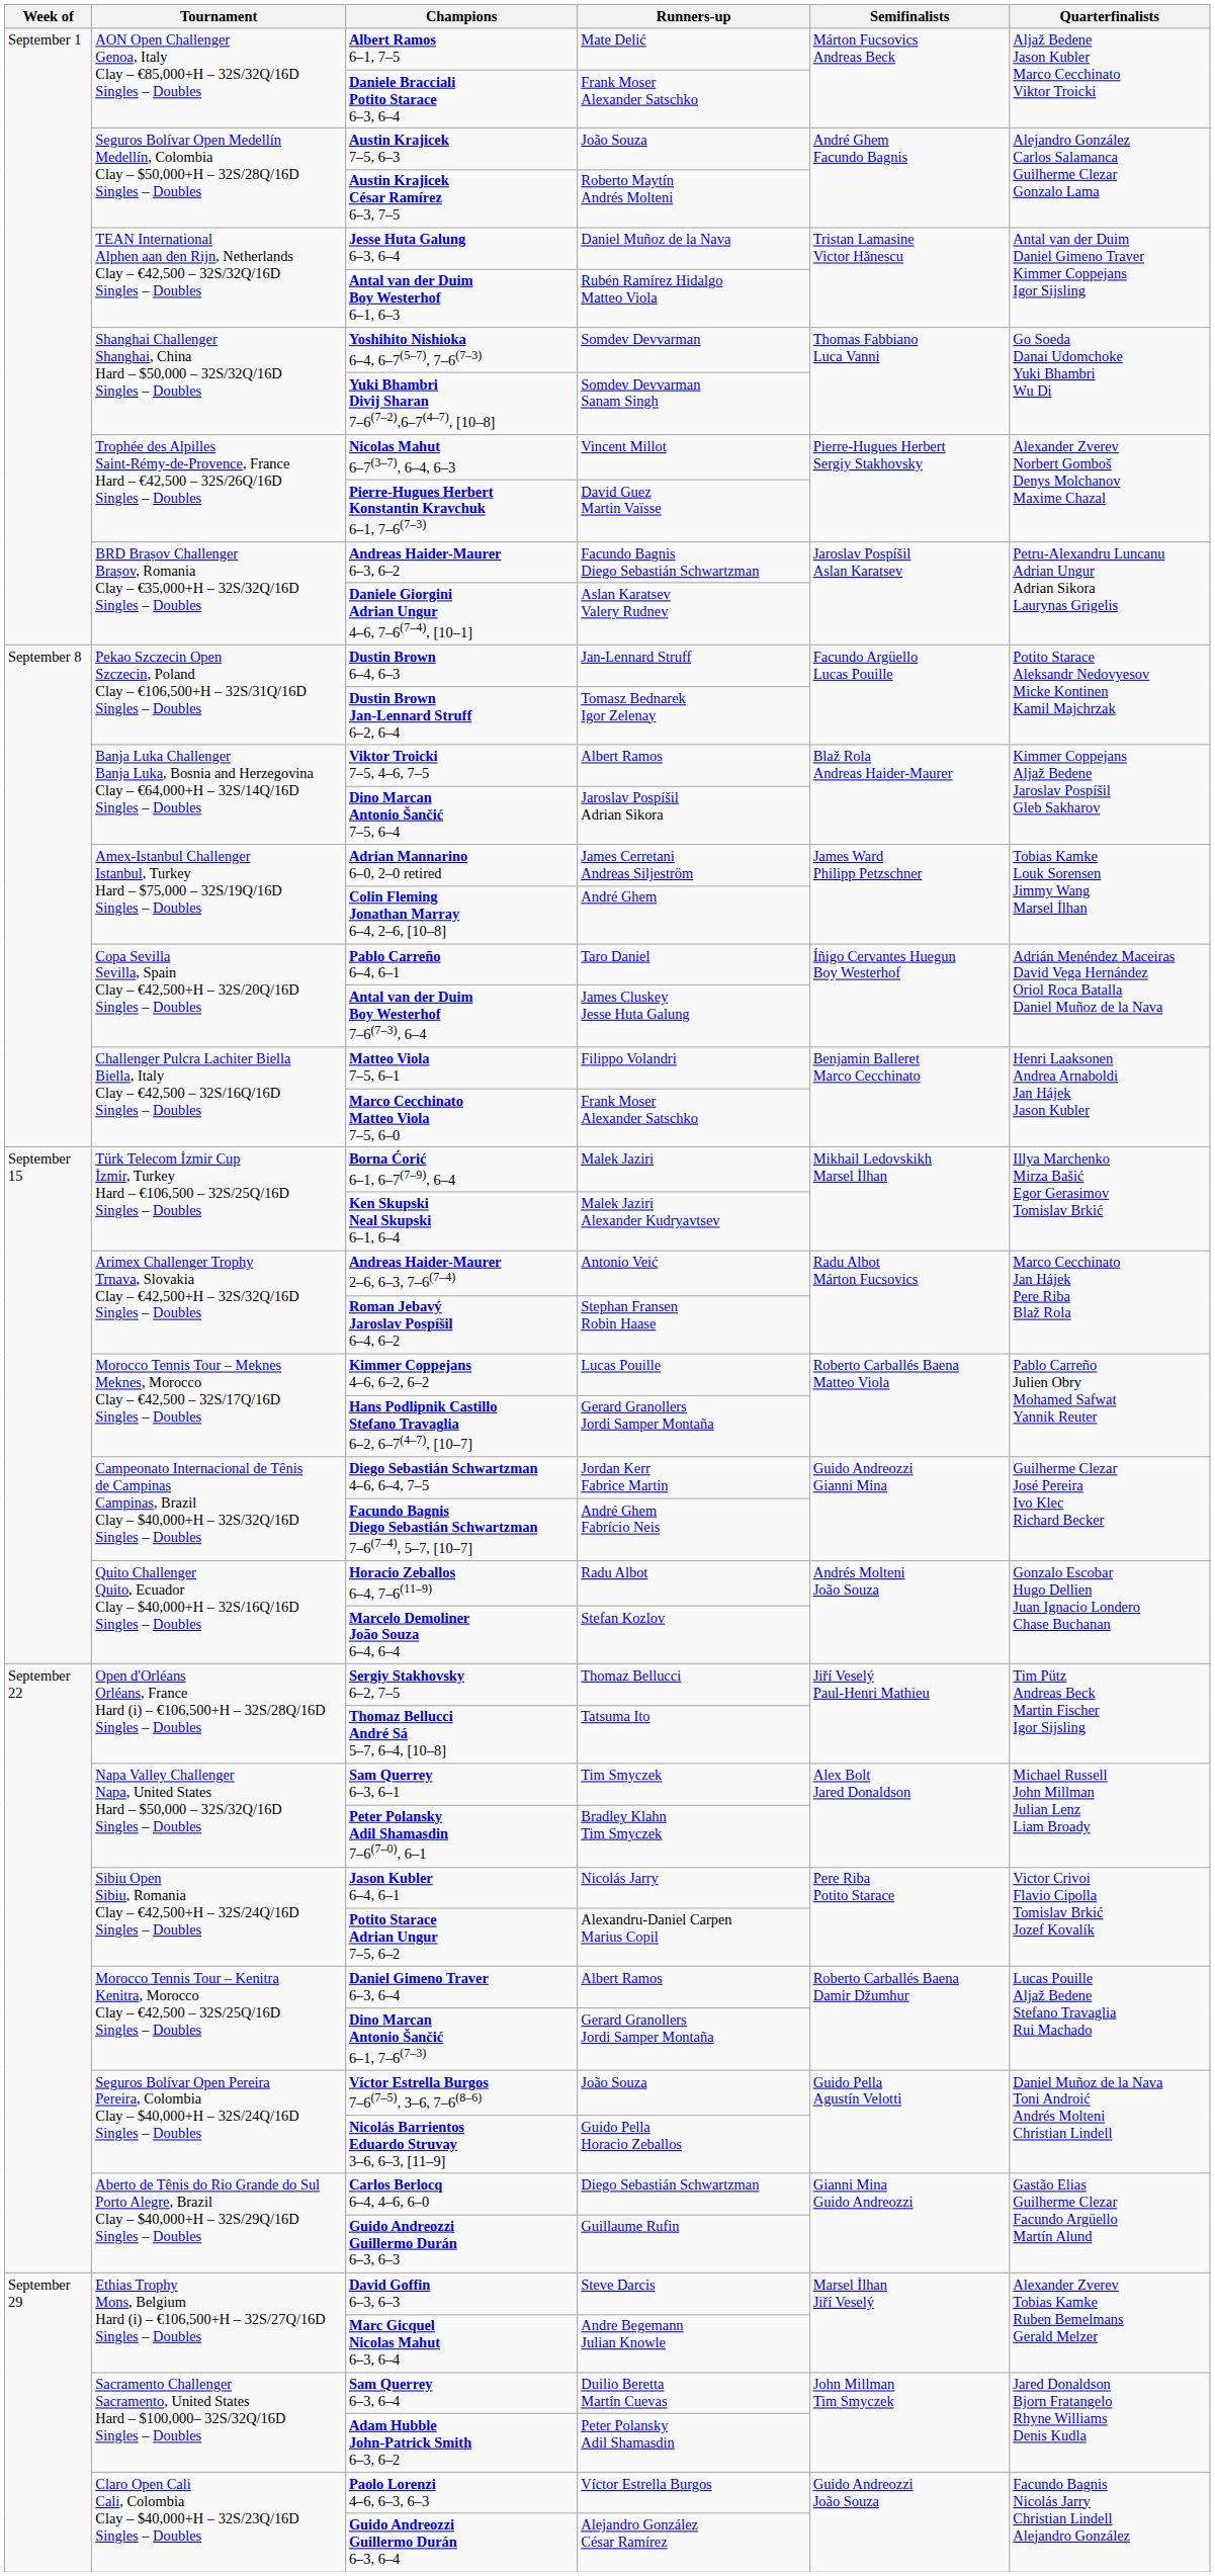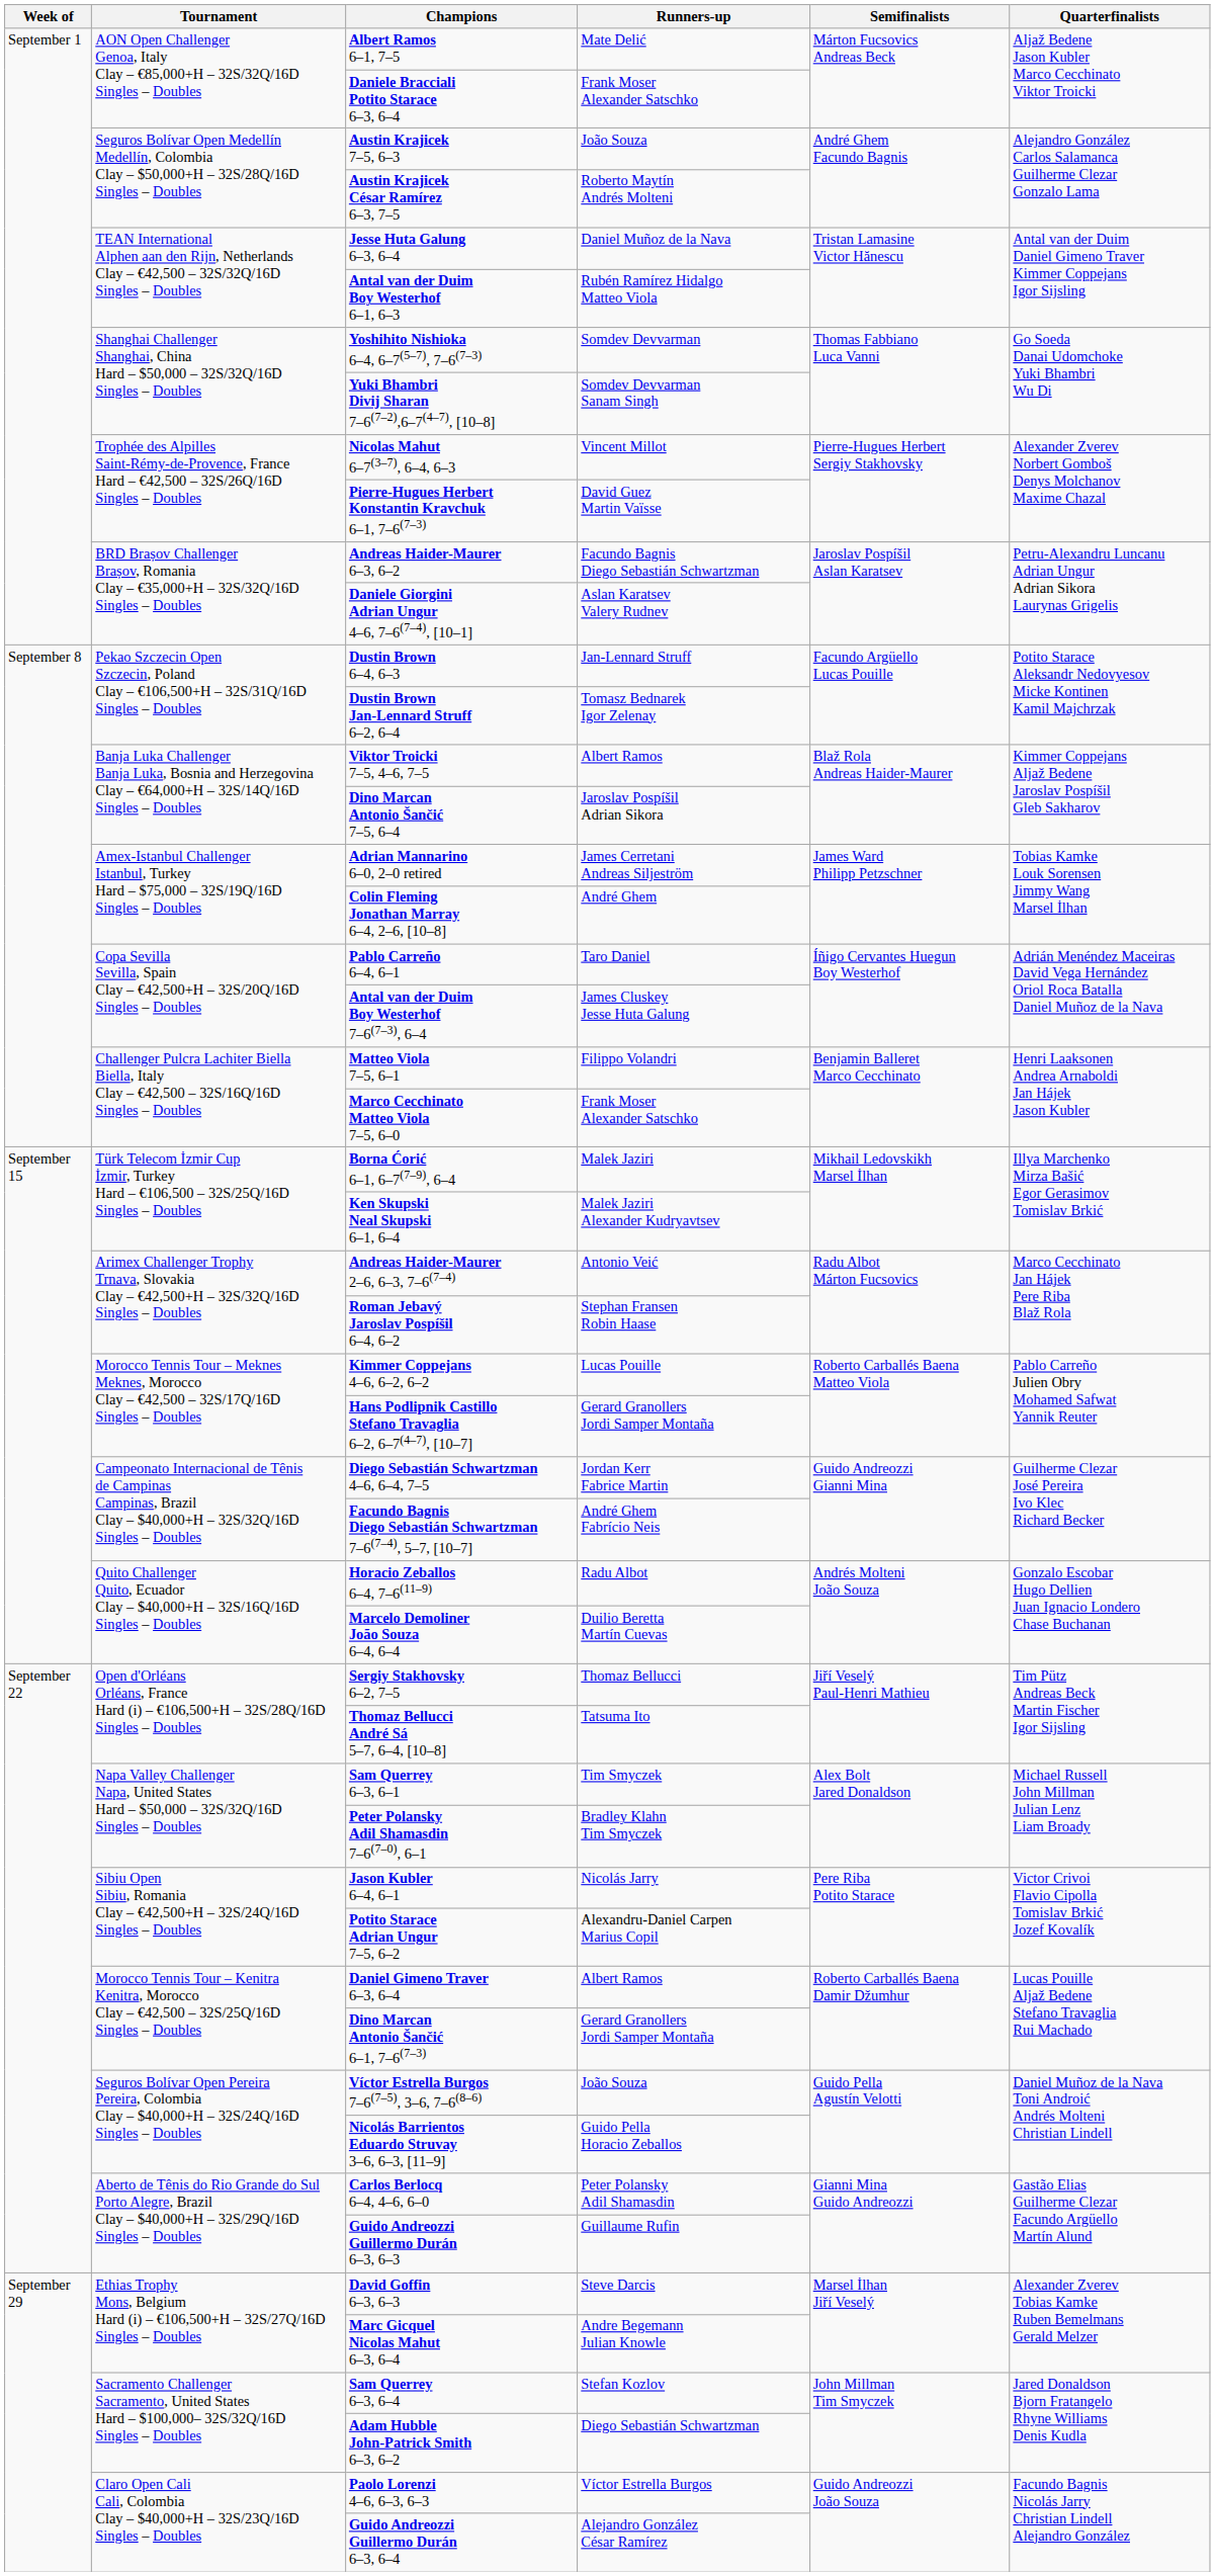Marcelo Demoliner João Souza 6–4, 6–4 | Runners-up: Stefan Kozlov -> Duilio Beretta Martín Cuevas
Carlos Berlocq 6–4, 4–6, 6–0 | Runners-up: Diego Sebastián Schwartzman -> Peter Polansky Adil Shamasdin
Sam Querrey 6–3, 6–4 | Runners-up: Duilio Beretta Martín Cuevas -> Stefan Kozlov
Adam Hubble John-Patrick Smith 6–3, 6–2 | Runners-up: Peter Polansky Adil Shamasdin -> Diego Sebastián Schwartzman
